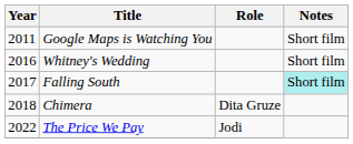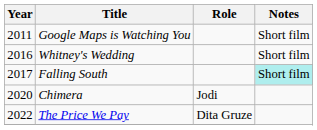Chimera | Year: 2018 -> 2020
Chimera | Role: Dita Gruze -> Jodi
The Price We Pay | Role: Jodi -> Dita Gruze
